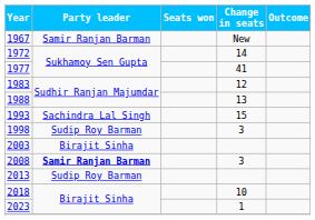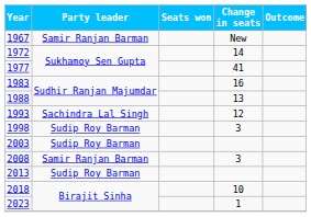1983 | Change in seats: 12 -> 16
1993 | Change in seats: 15 -> 12
2003 | Party leader: Birajit Sinha -> Sudip Roy Barman
2008 | Party leader: bold -> normal
